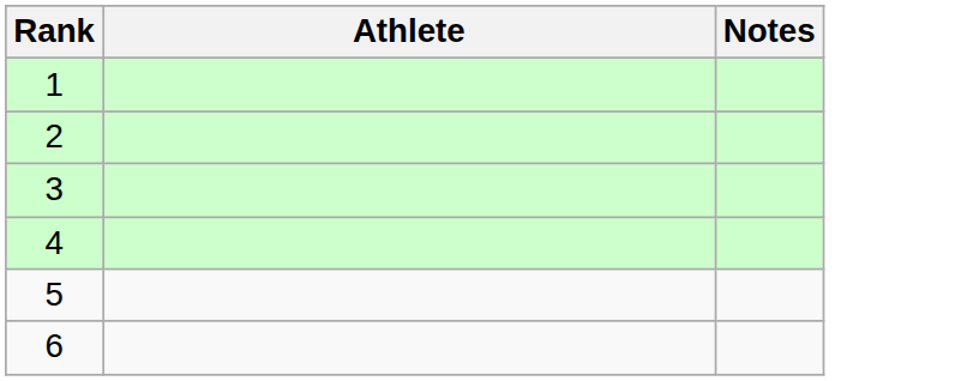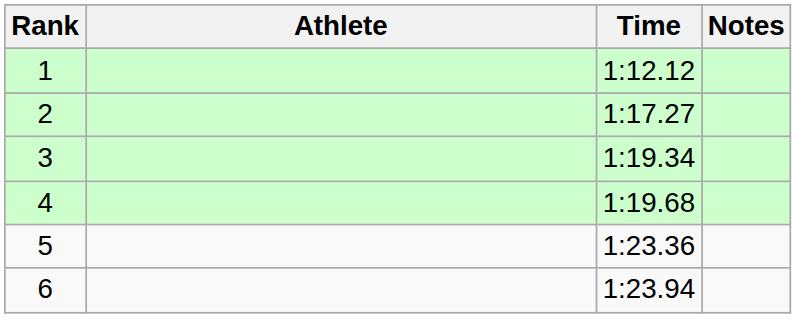+ column: Time | 1:12.12 | 1:17.27 | 1:19.34 | 1:19.68 | 1:23.36 | 1:23.94
